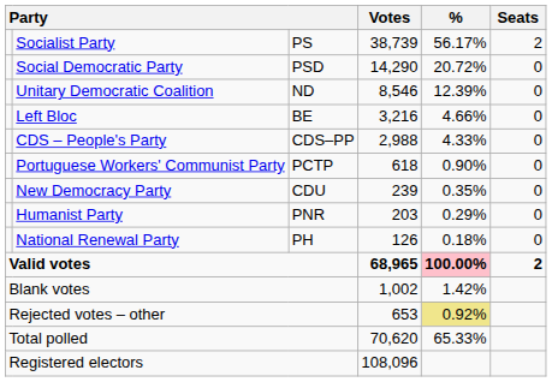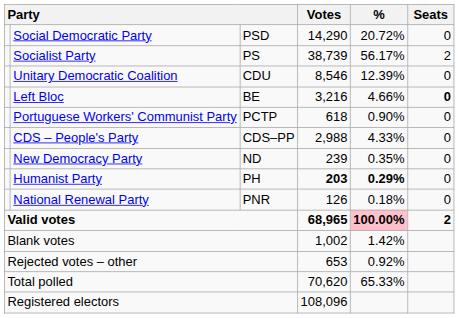rows swapped: Socialist Party <-> Social Democratic Party
Unitary Democratic Coalition | column 3: ND -> CDU
Left Bloc | Seats: normal -> bold
rows swapped: CDS – People's Party <-> Portuguese Workers' Communist Party
New Democracy Party | column 3: CDU -> ND
Humanist Party | column 3: PNR -> PH
Humanist Party | Votes: normal -> bold
Humanist Party | %: normal -> bold
National Renewal Party | column 3: PH -> PNR
Rejected votes – other | %: khaki background -> no background
